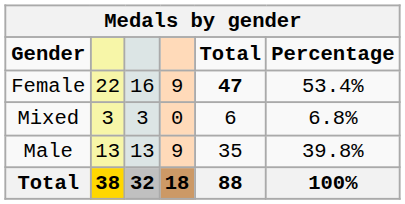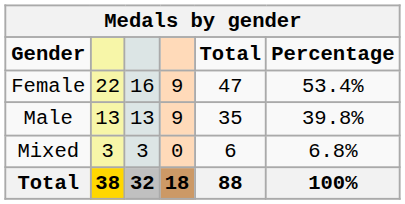Female | Total: bold -> normal
rows swapped: Male <-> Mixed
